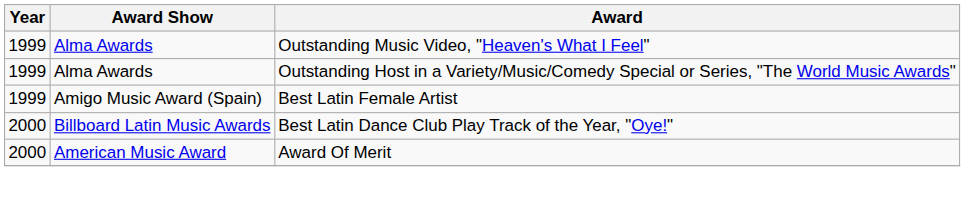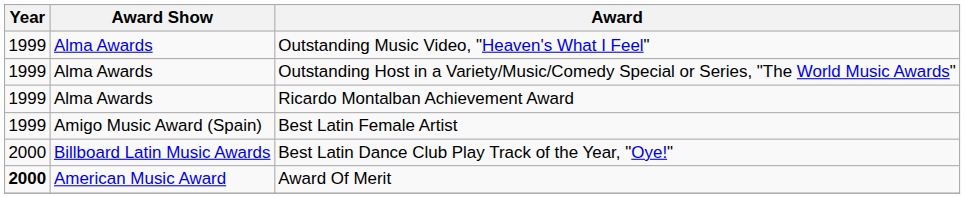+ row: 1999 | Alma Awards | Ricardo Montalban Achievement Award
Award Of Merit | Year: normal -> bold
